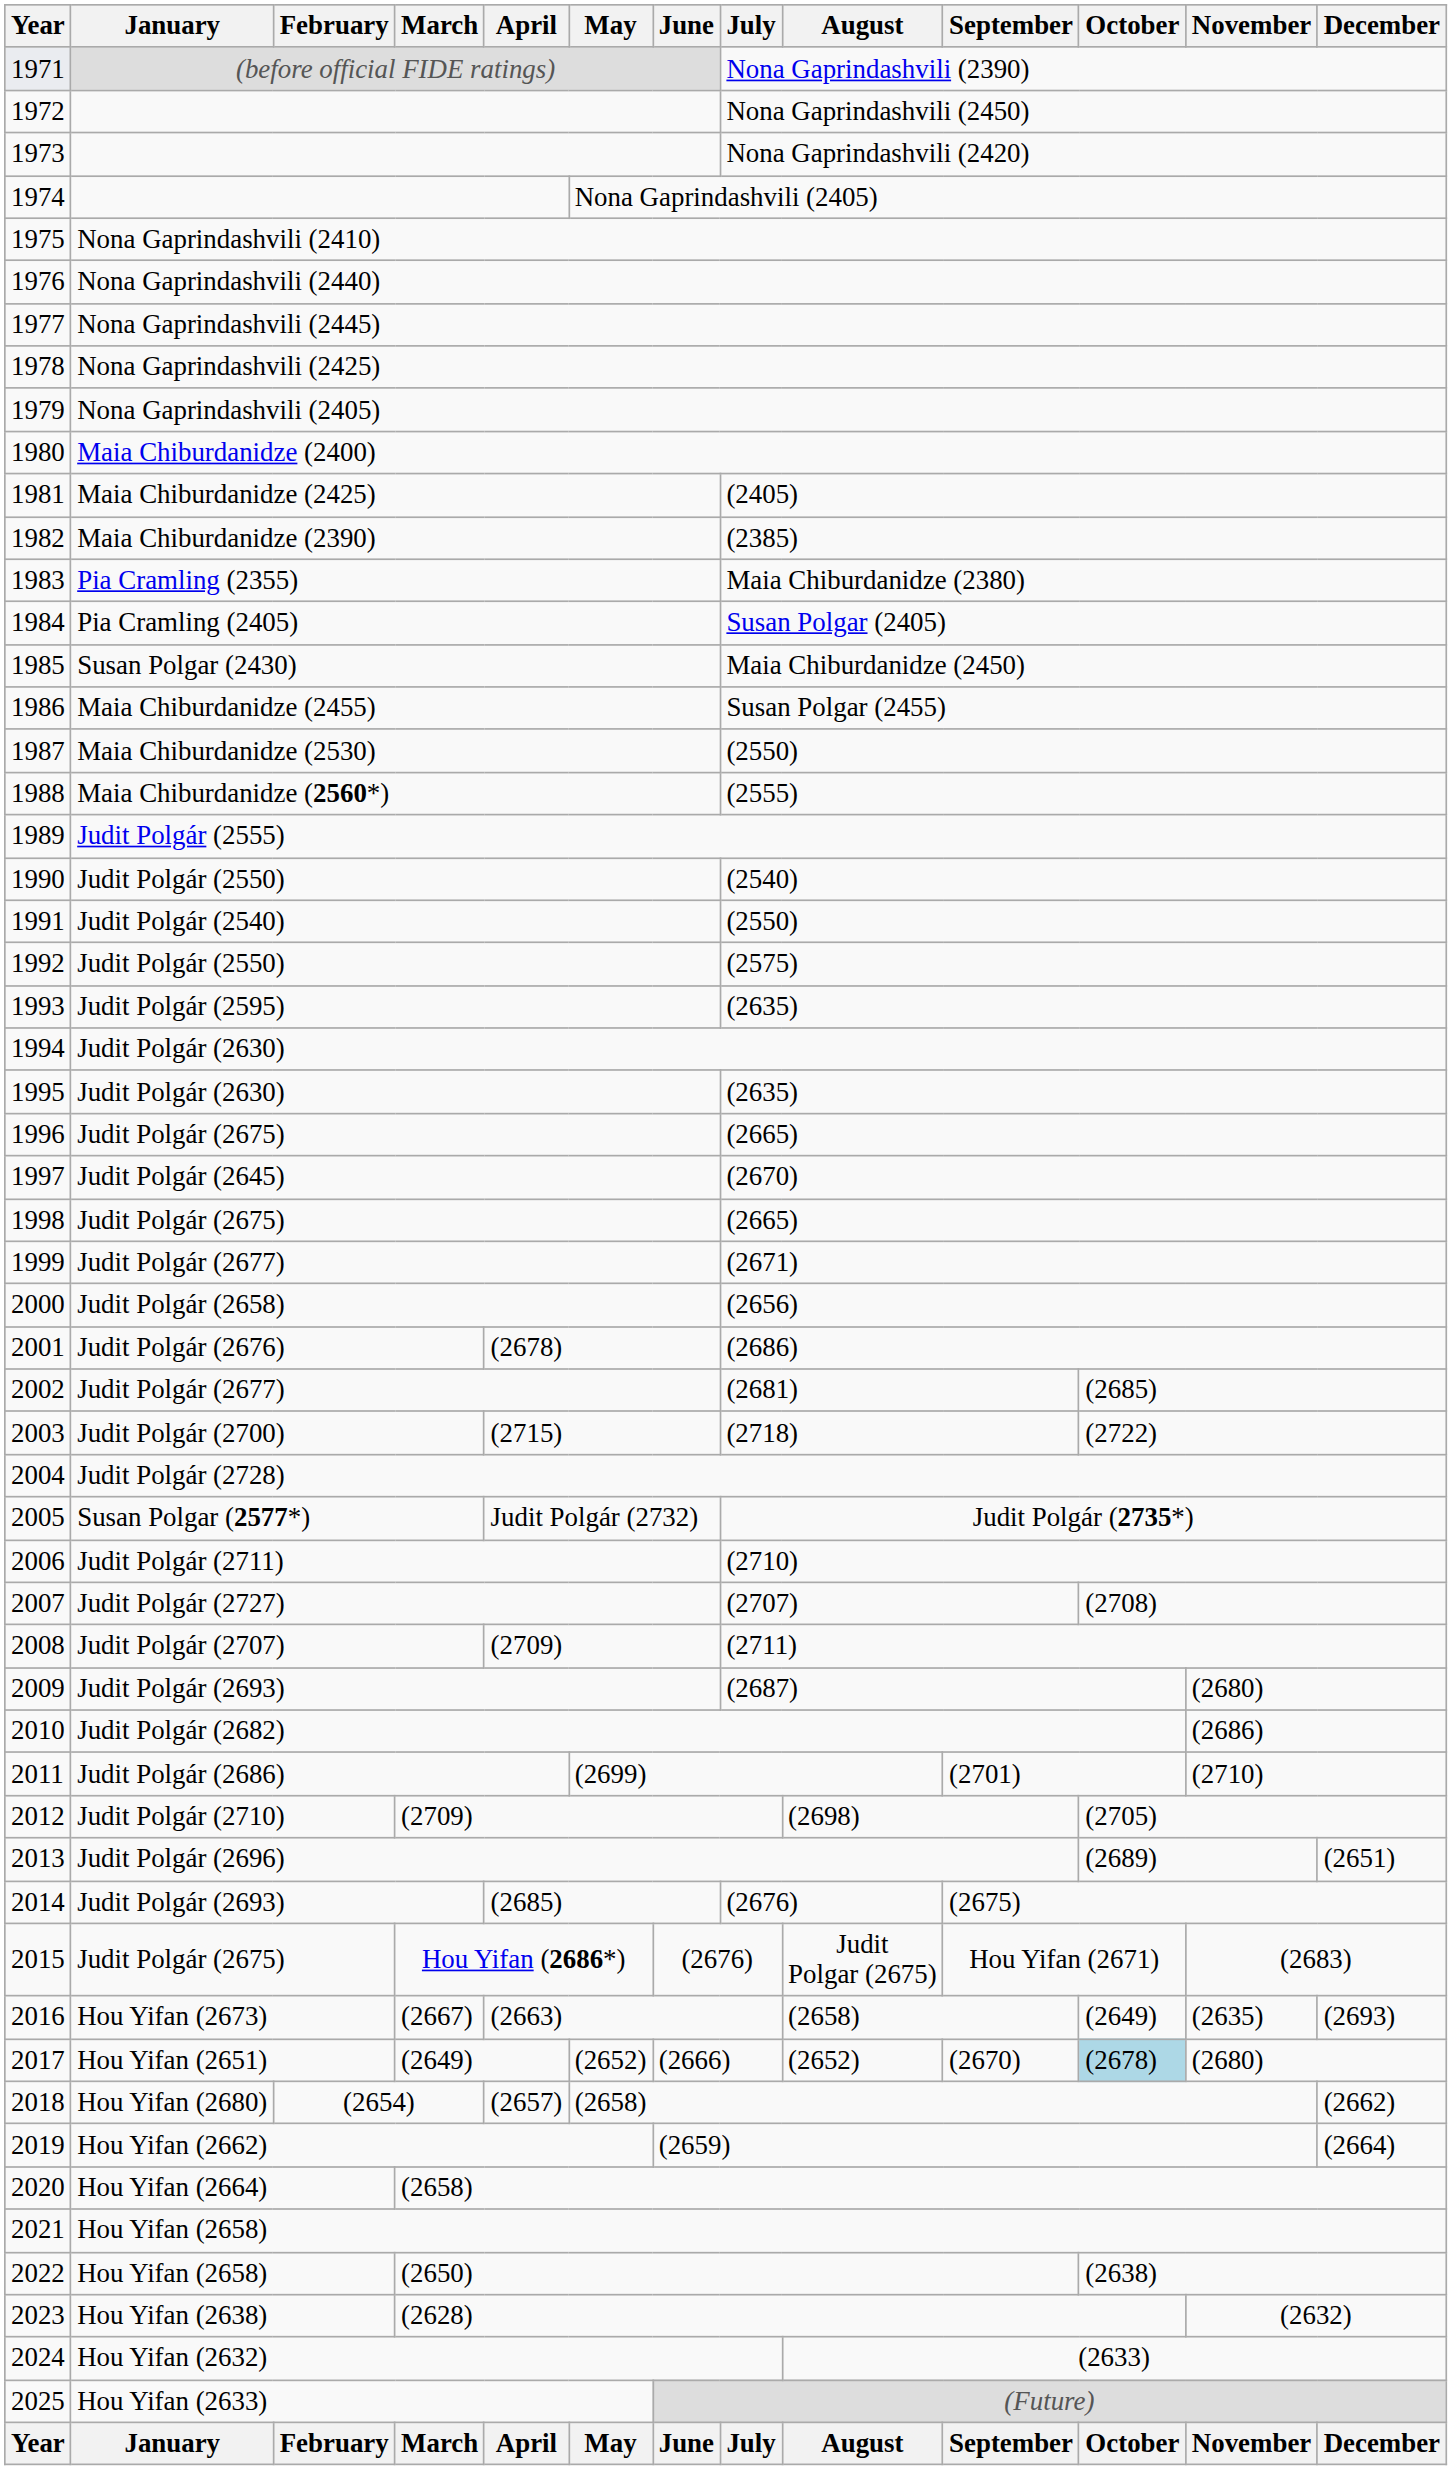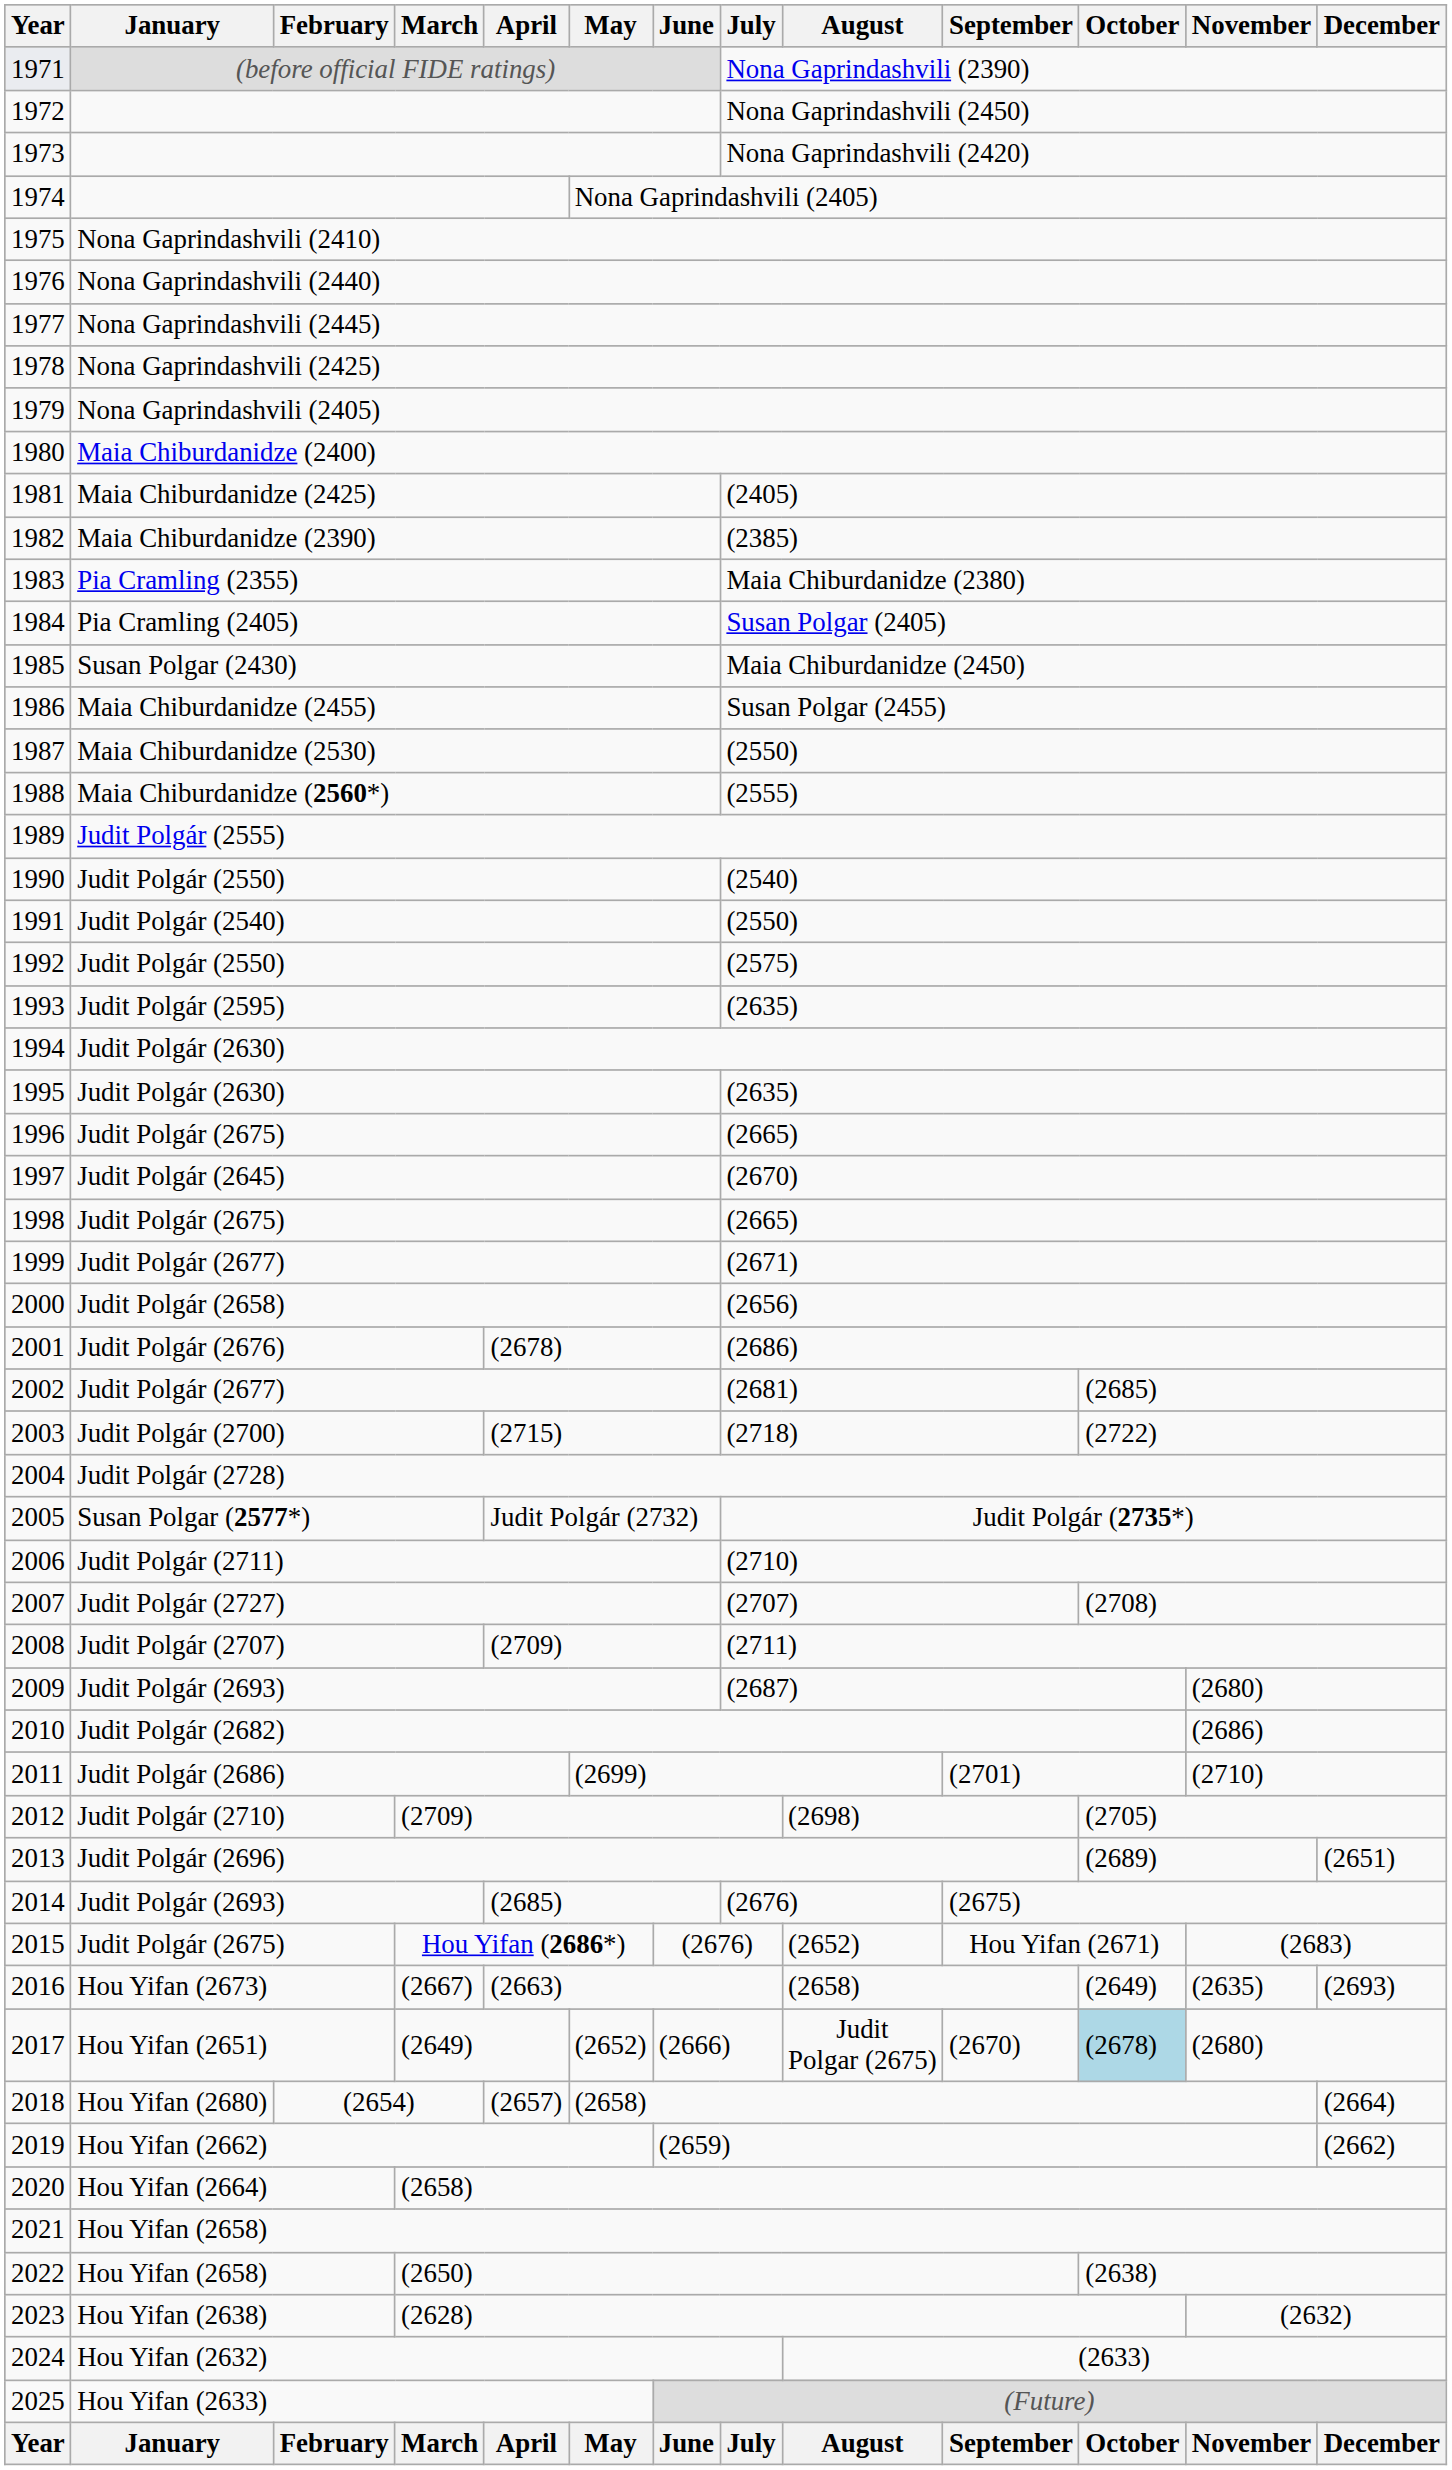2015 | August: Judit Polgar (2675) -> (2652)
2017 | August: (2652) -> Judit Polgar (2675)
2018 | December: (2662) -> (2664)
2019 | December: (2664) -> (2662)
